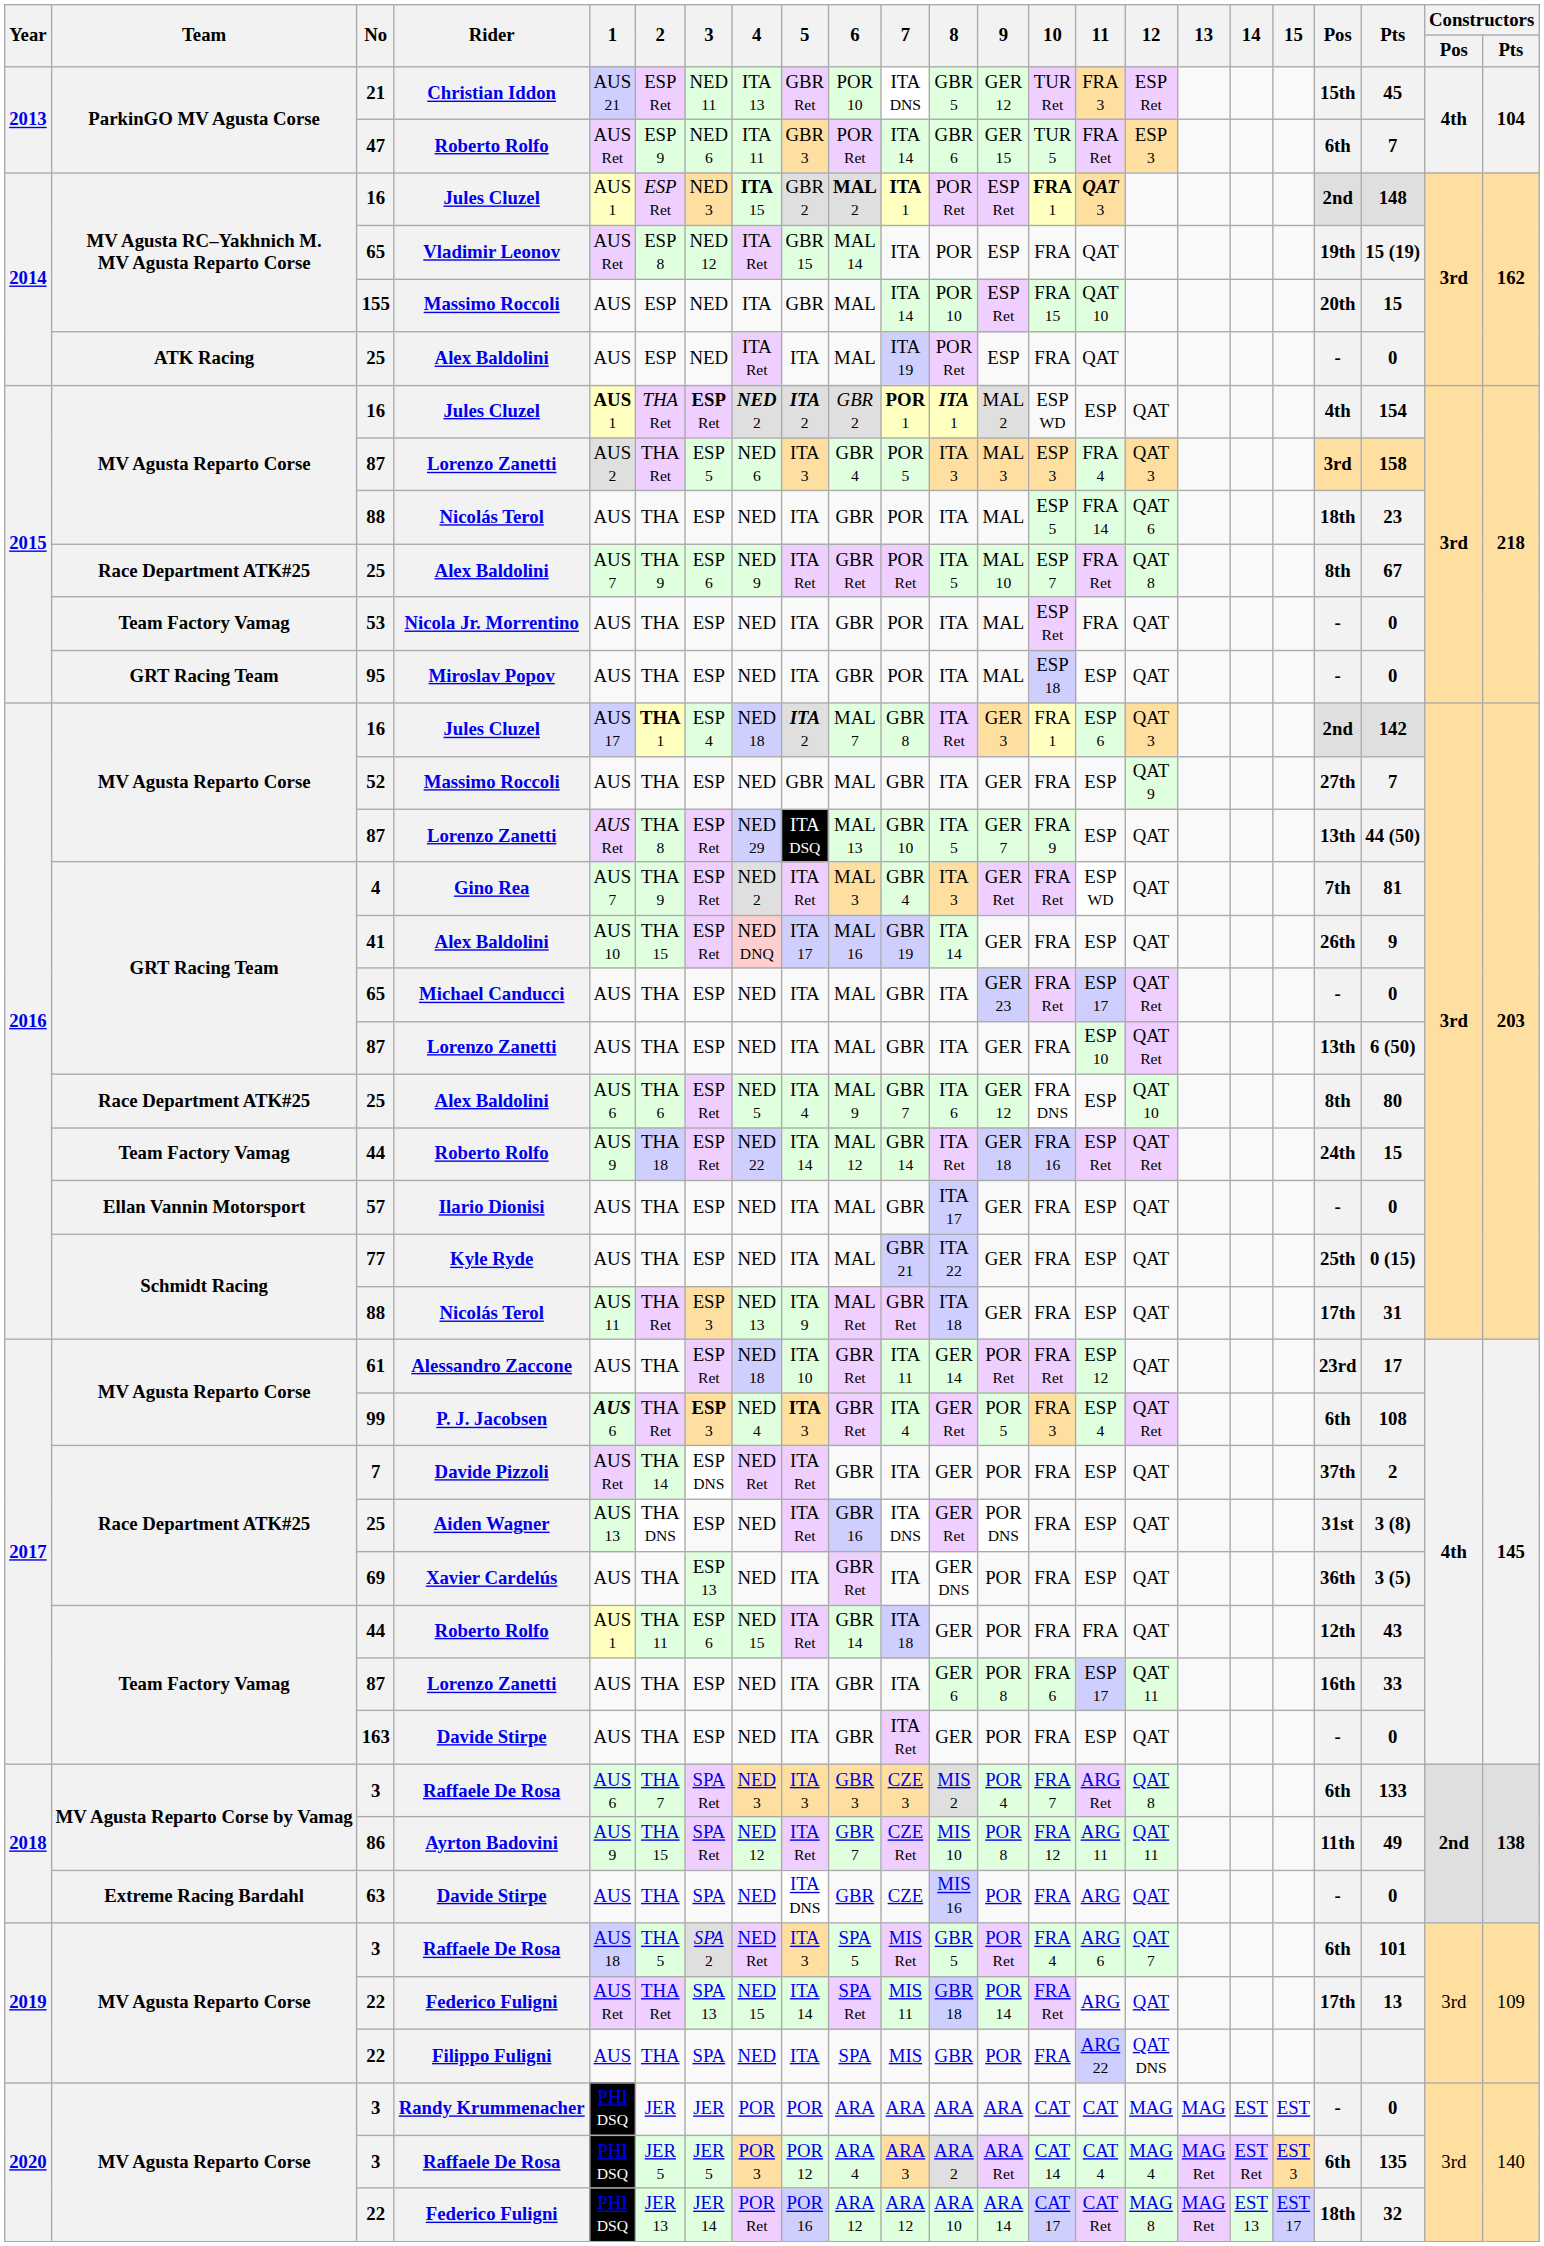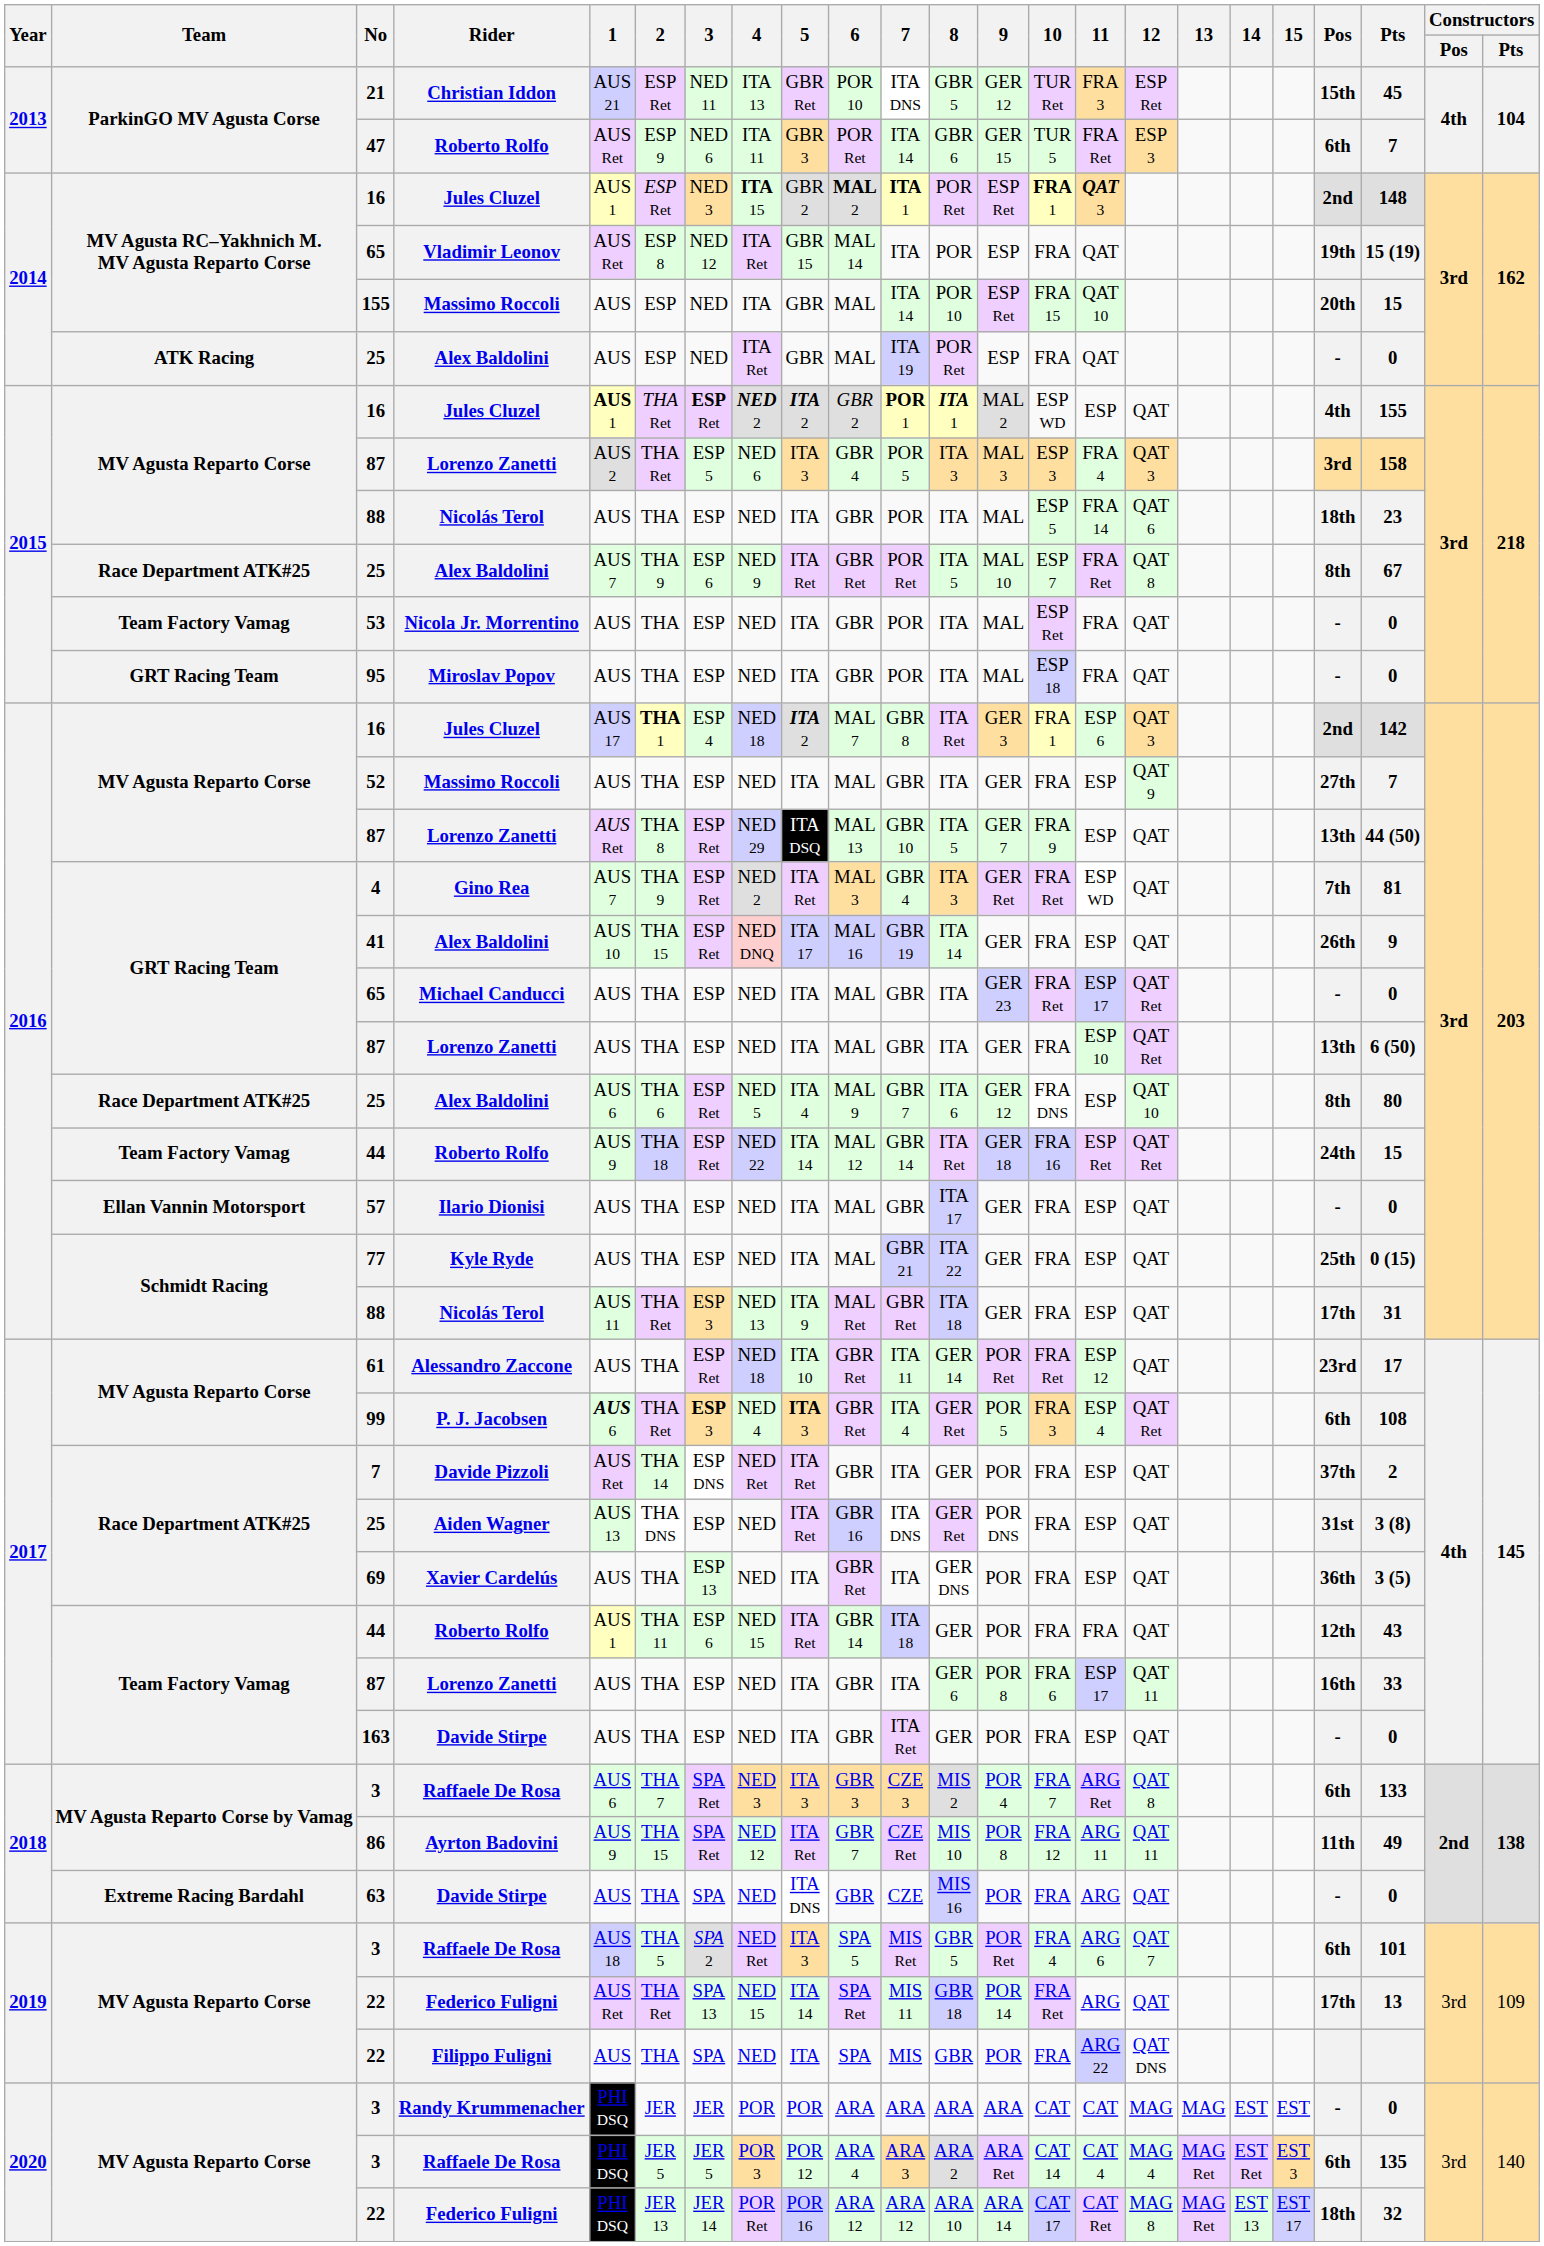2014 / 25 | 5: ITA -> GBR
2015 / 16 | Pts: 154 -> 155
95 | 11: ESP -> FRA
52 | 5: GBR -> ITA
